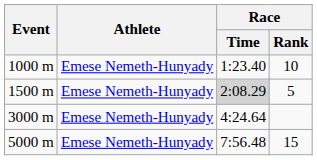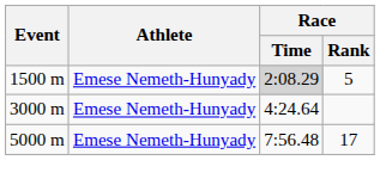- row: 1000 m | Emese Nemeth-Hunyady | 1:23.40 | 10
5000 m | Race / Rank: 15 -> 17
